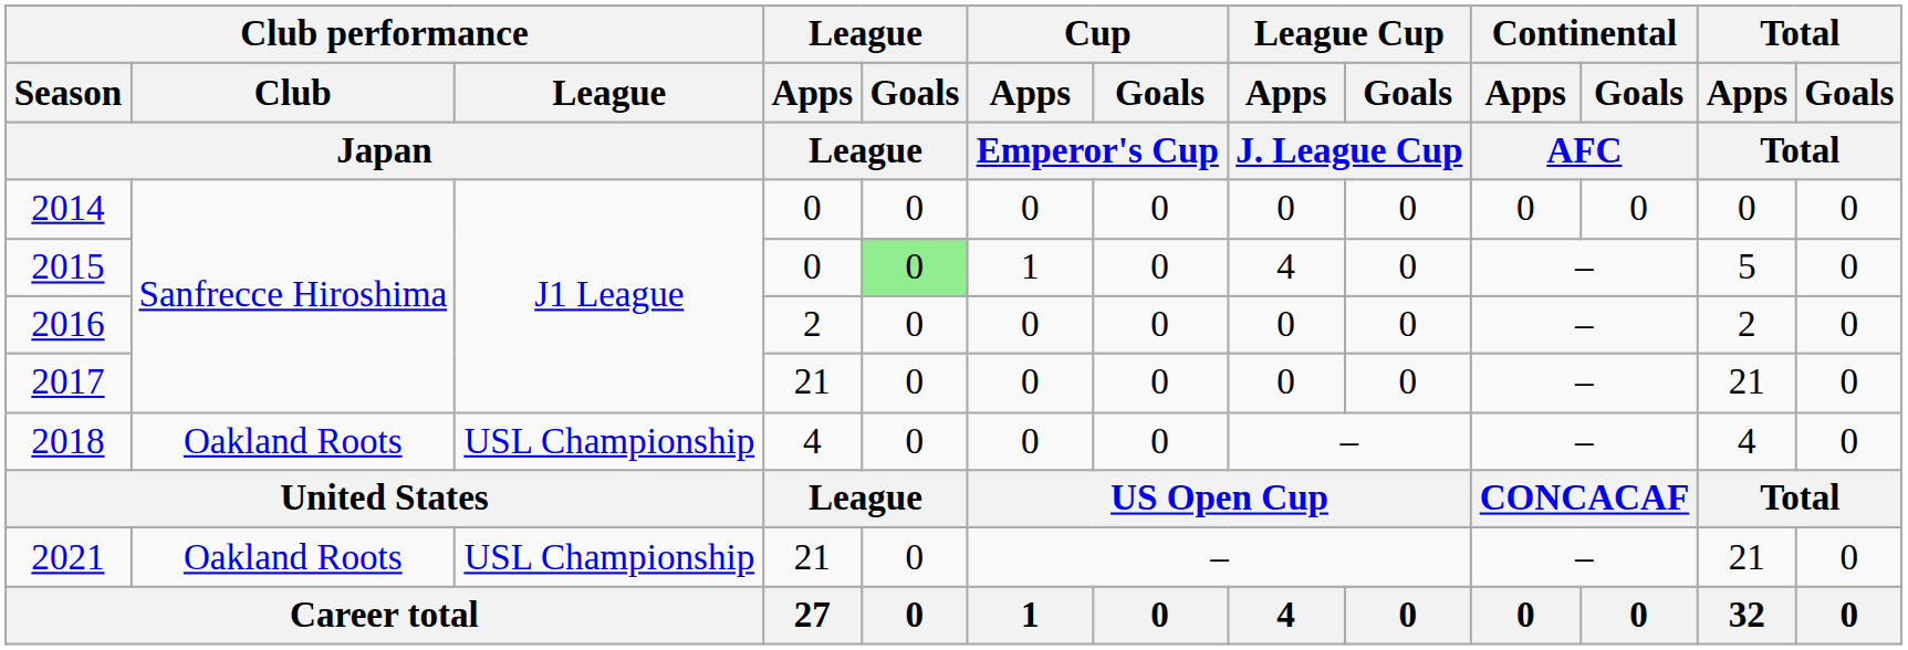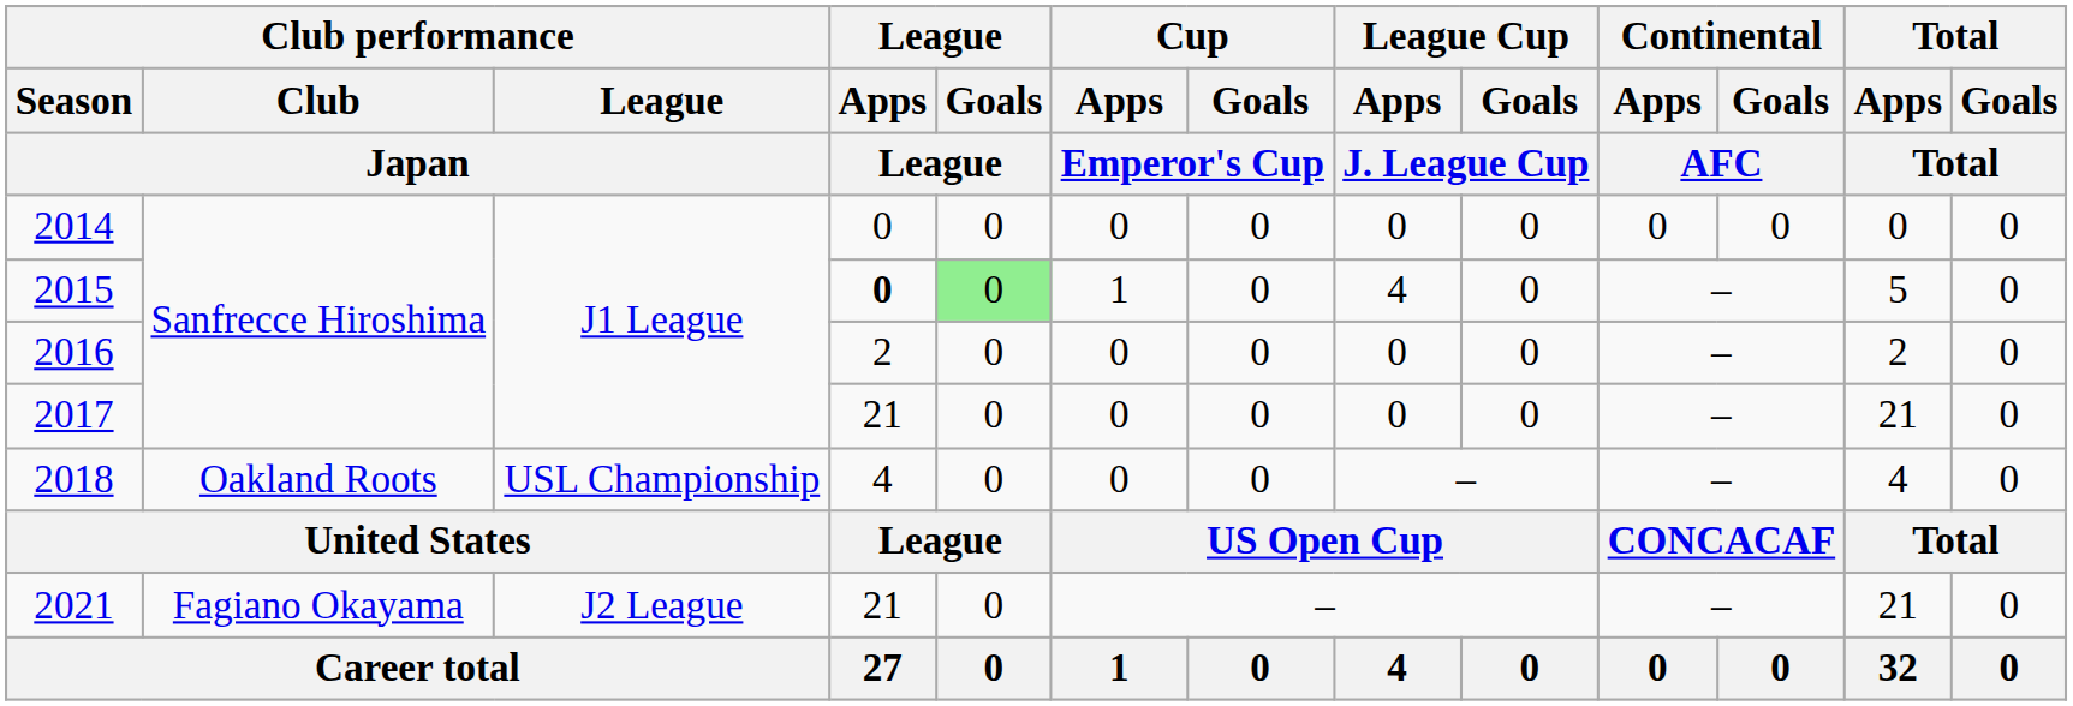2015 | League / Apps / League: normal -> bold
2021 | Club performance / Club / Japan: Oakland Roots -> Fagiano Okayama
2021 | Club performance / League / Japan: USL Championship -> J2 League
